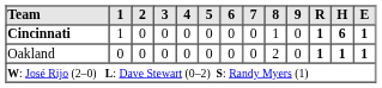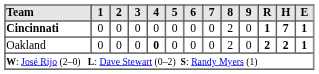Cincinnati | 1: 1 -> 0
Cincinnati | 8: 1 -> 2
Cincinnati | H: 6 -> 7
Oakland | 4: normal -> bold
Oakland | R: 1 -> 2
Oakland | H: 1 -> 2
